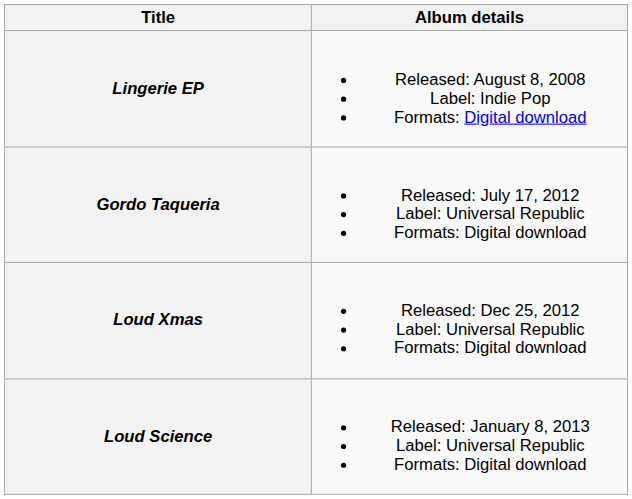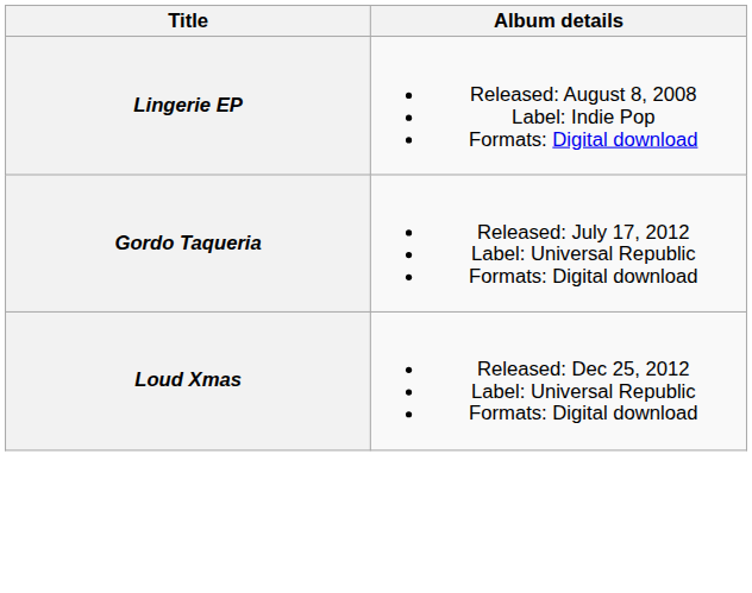- row: Loud Science | Released: January 8, 2013 Label: Universal Republic Formats: Digital download
